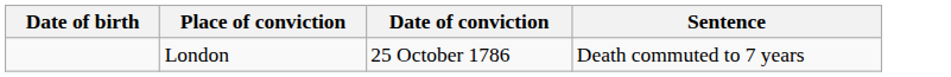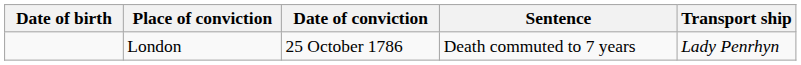+ column: Transport ship | Lady Penrhyn
